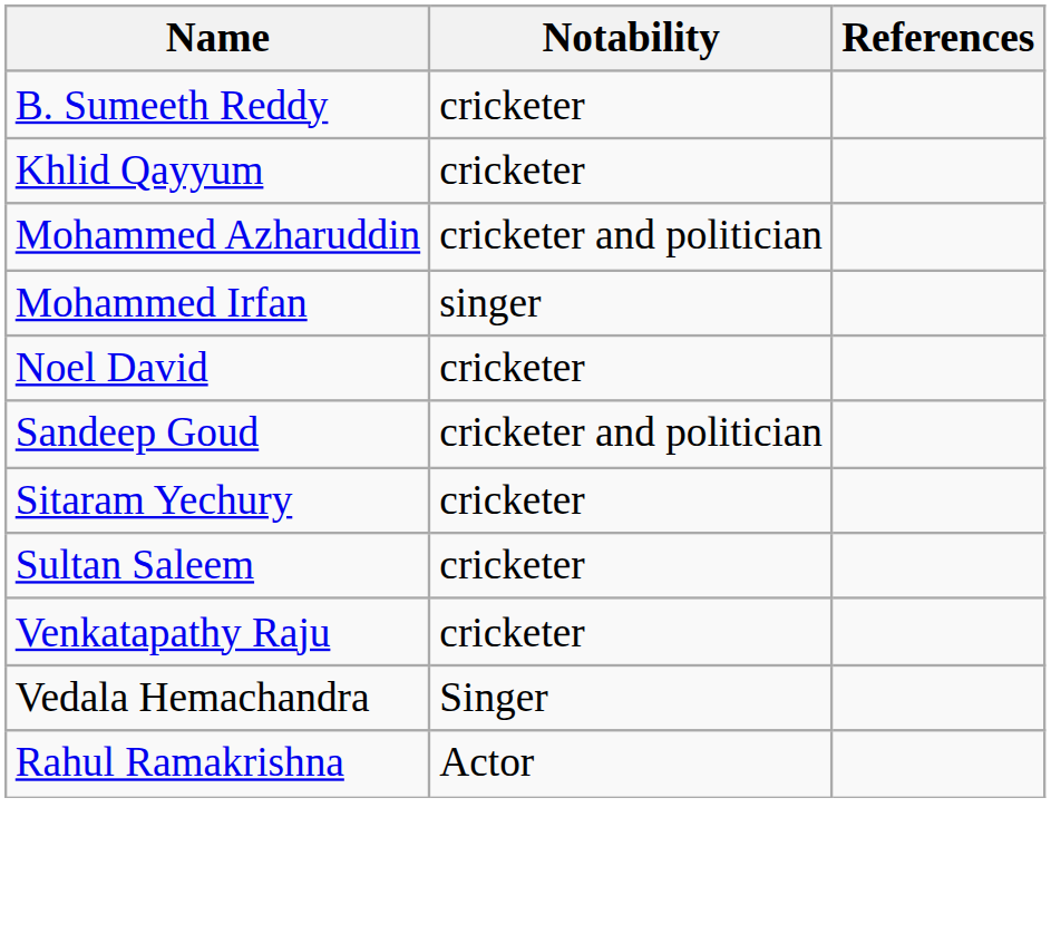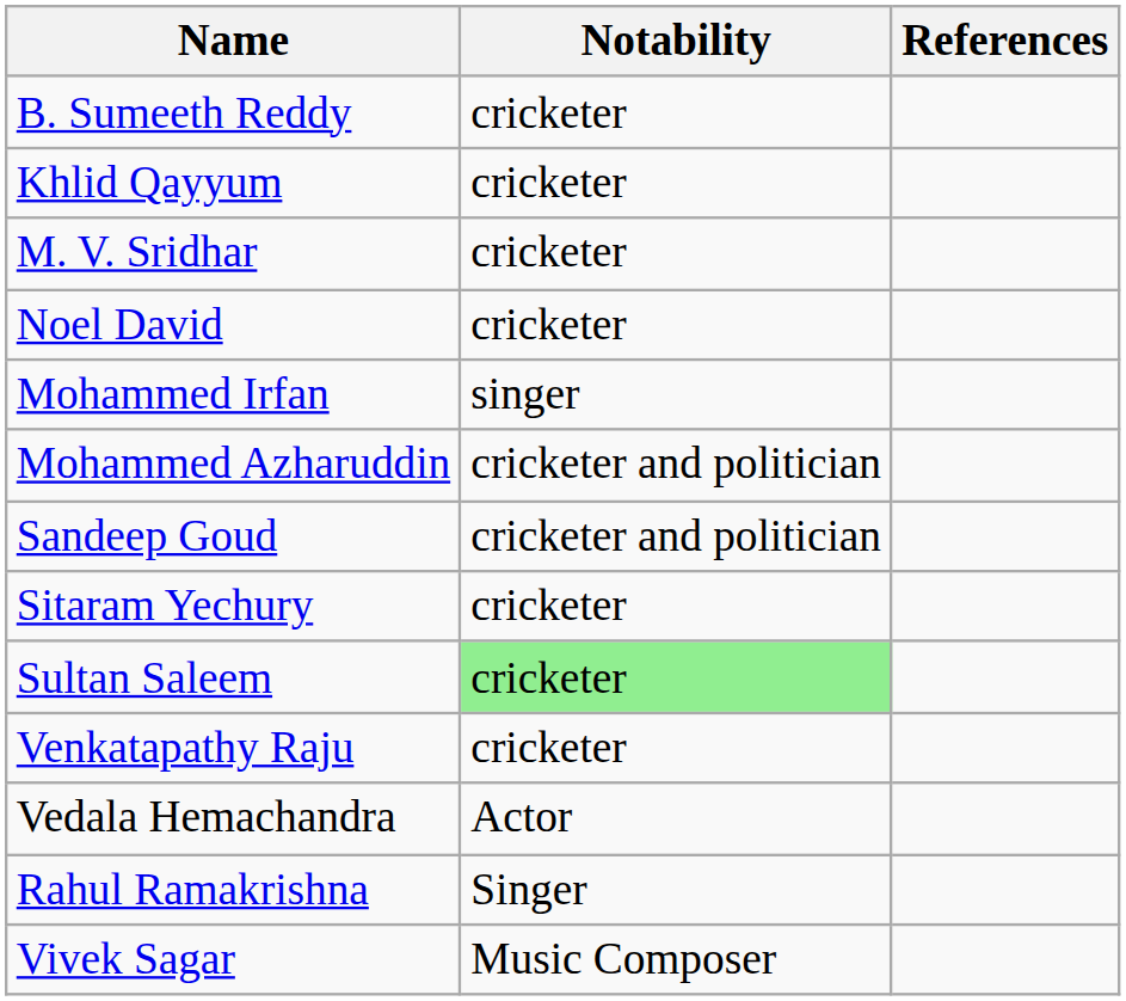+ row: M. V. Sridhar | cricketer
rows swapped: Mohammed Azharuddin <-> Noel David
Sultan Saleem | Notability: no background -> lightgreen background
Vedala Hemachandra | Notability: Singer -> Actor
Rahul Ramakrishna | Notability: Actor -> Singer
+ row: Vivek Sagar | Music Composer
